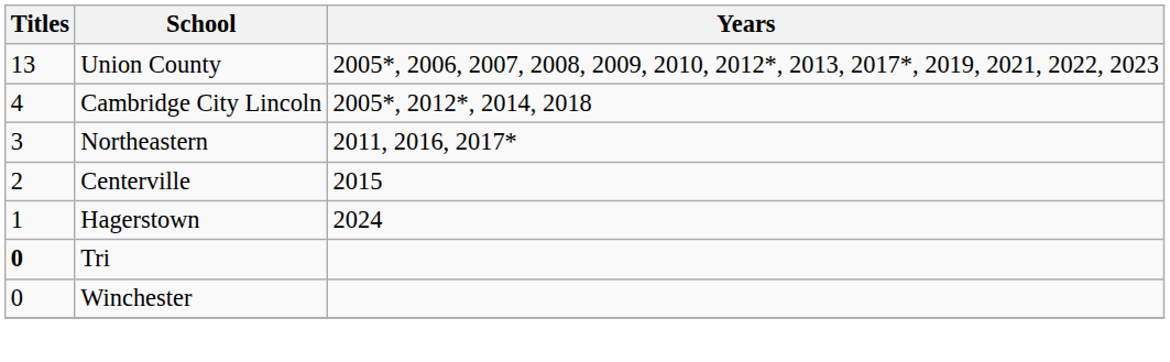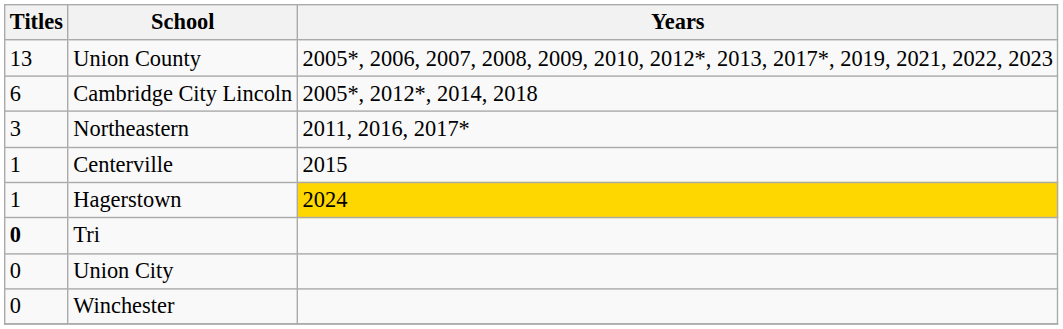Cambridge City Lincoln | Titles: 4 -> 6
Centerville | Titles: 2 -> 1
Hagerstown | Years: no background -> gold background
+ row: 0 | Union City
